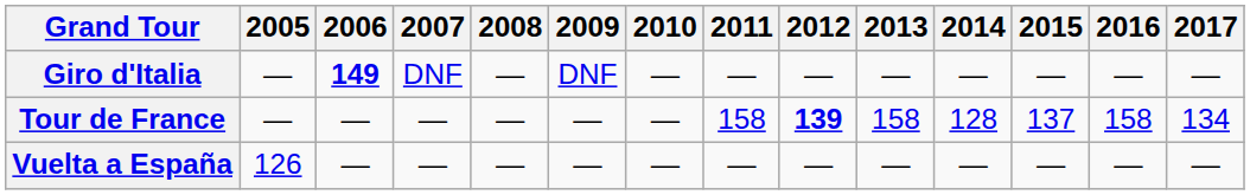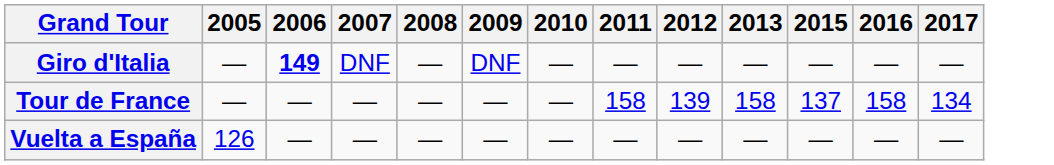- column: 2014 | — | 128 | —
Tour de France | 2012: bold -> normal
